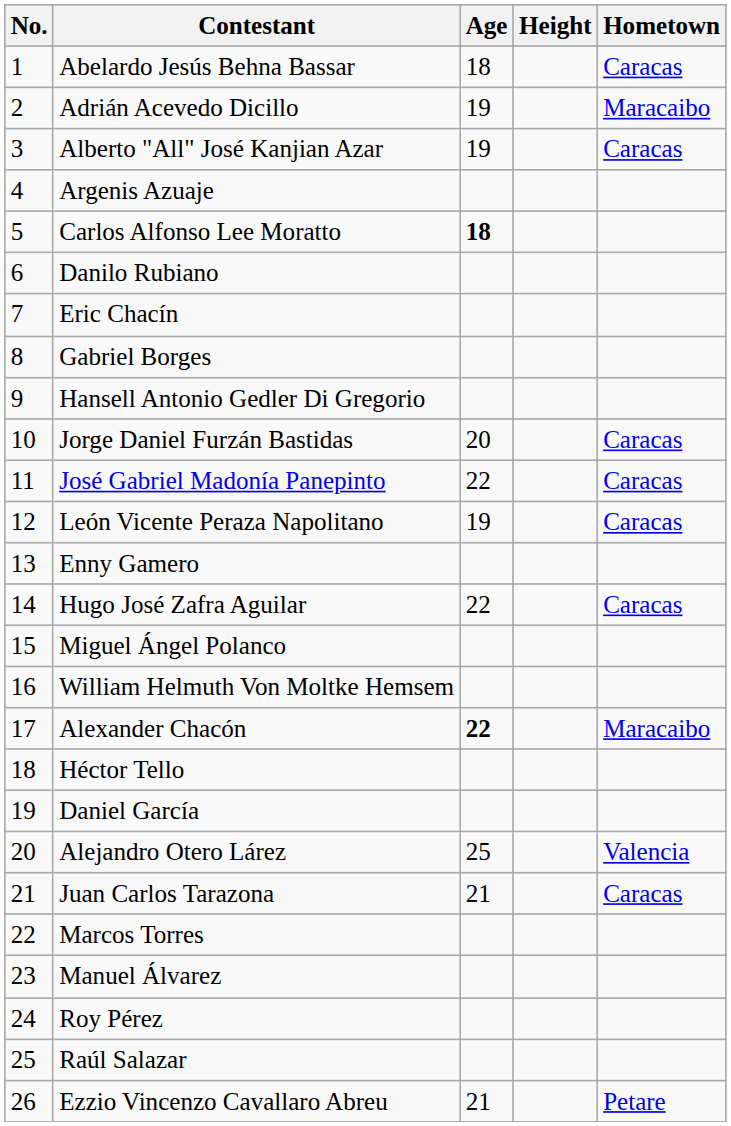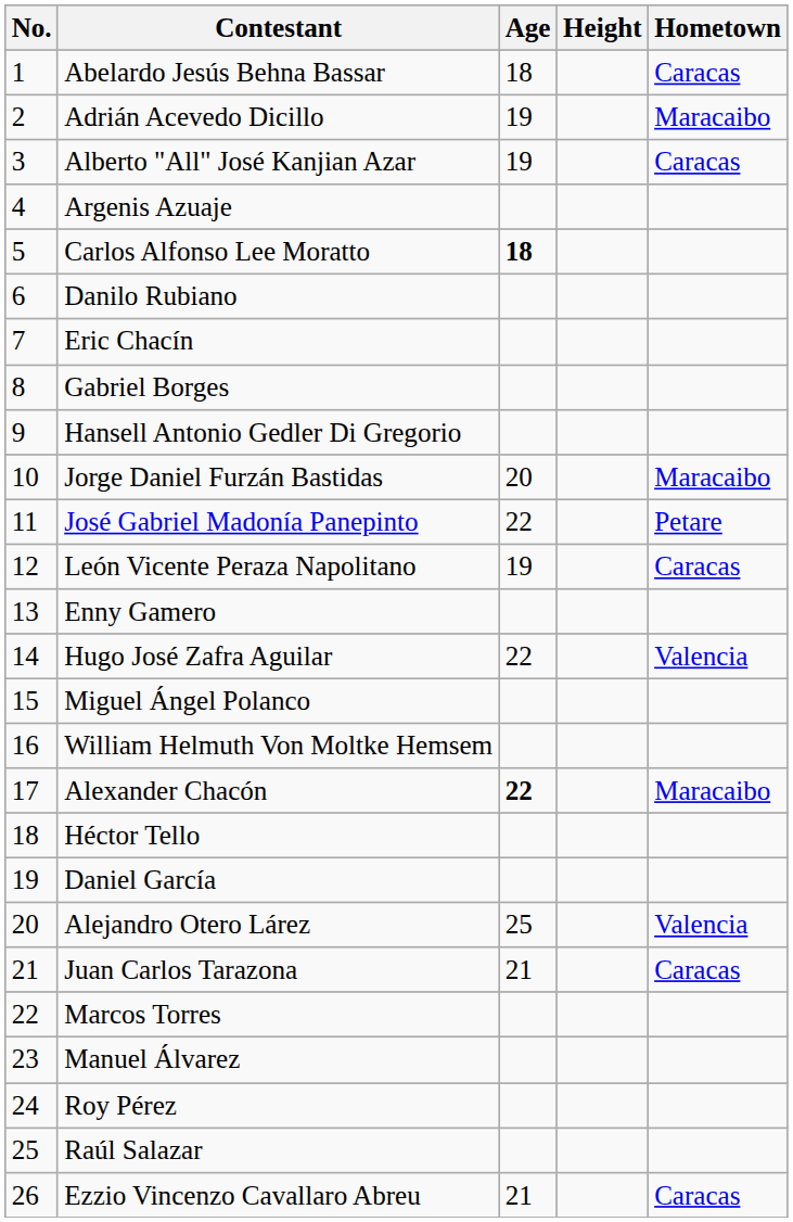Jorge Daniel Furzán Bastidas | Hometown: Caracas -> Maracaibo
José Gabriel Madonía Panepinto | Hometown: Caracas -> Petare
Hugo José Zafra Aguilar | Hometown: Caracas -> Valencia
Ezzio Vincenzo Cavallaro Abreu | Hometown: Petare -> Caracas
